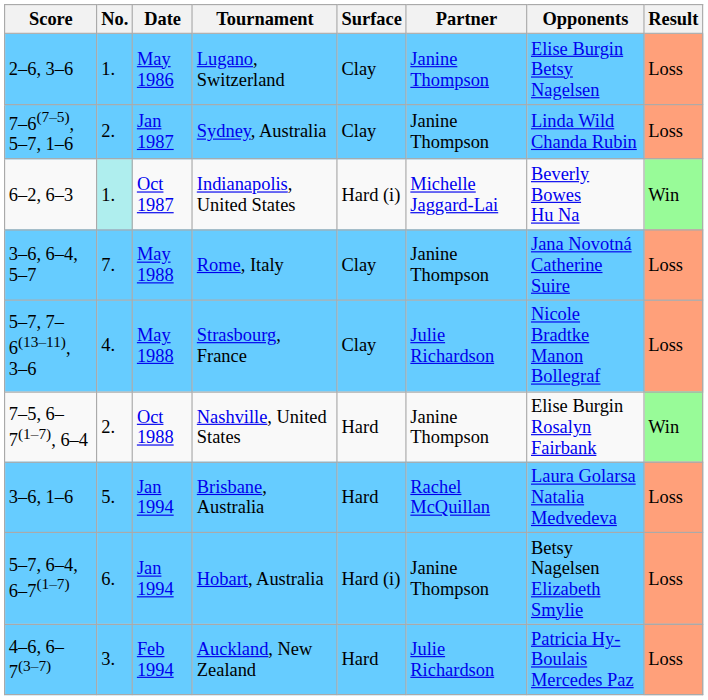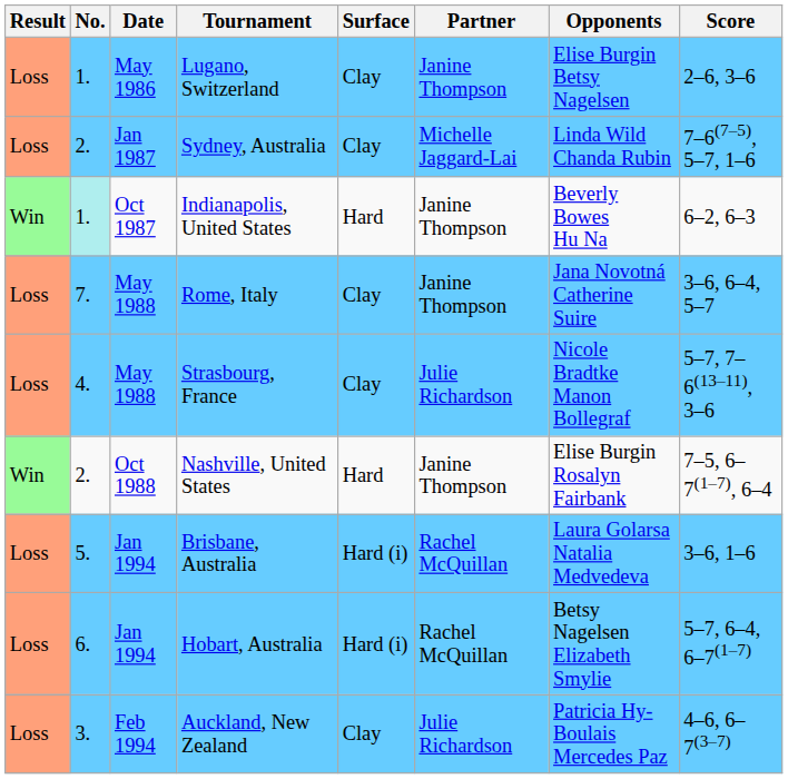columns swapped: Result <-> Score
Sydney, Australia | Partner: Janine Thompson -> Michelle Jaggard-Lai
Indianapolis, United States | Surface: Hard (i) -> Hard
Indianapolis, United States | Partner: Michelle Jaggard-Lai -> Janine Thompson
Brisbane, Australia | Surface: Hard -> Hard (i)
Hobart, Australia | Partner: Janine Thompson -> Rachel McQuillan
Auckland, New Zealand | Surface: Hard -> Clay
